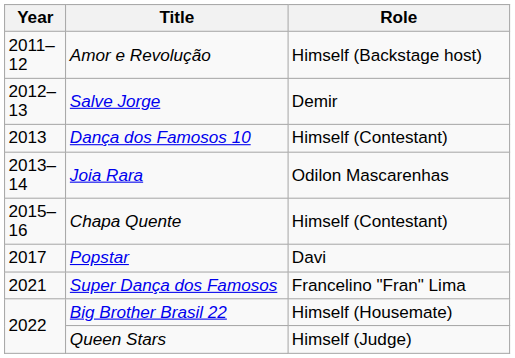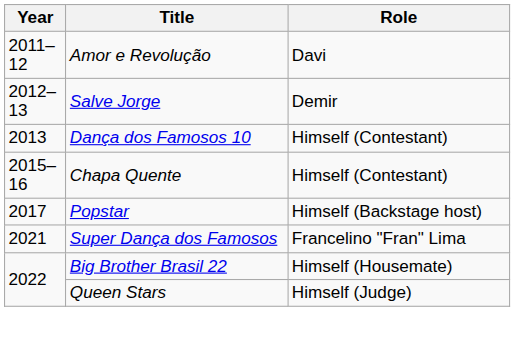Amor e Revolução | Role: Himself (Backstage host) -> Davi
- row: 2013–14 | Joia Rara | Odilon Mascarenhas
Popstar | Role: Davi -> Himself (Backstage host)
